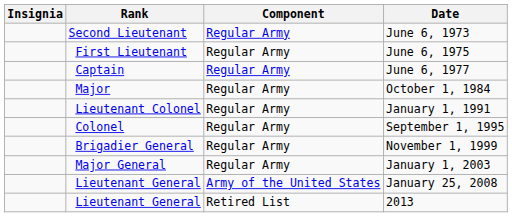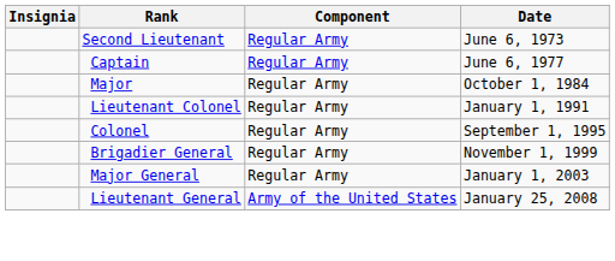- row: First Lieutenant | Regular Army | June 6, 1975
- row: Lieutenant General | Retired List | 2013
